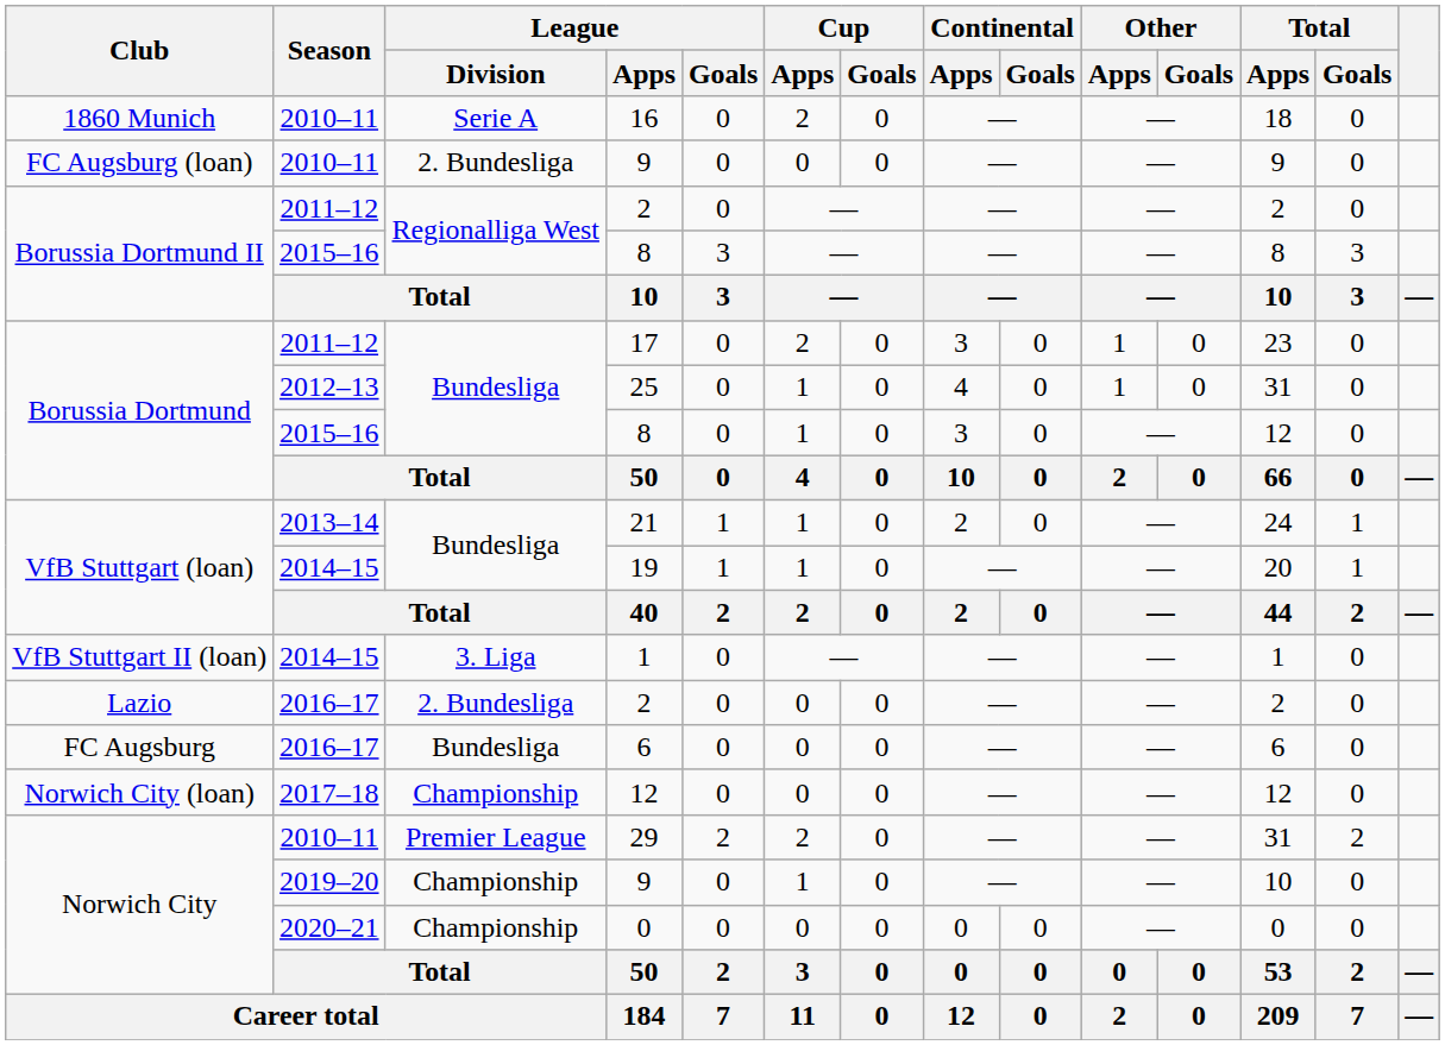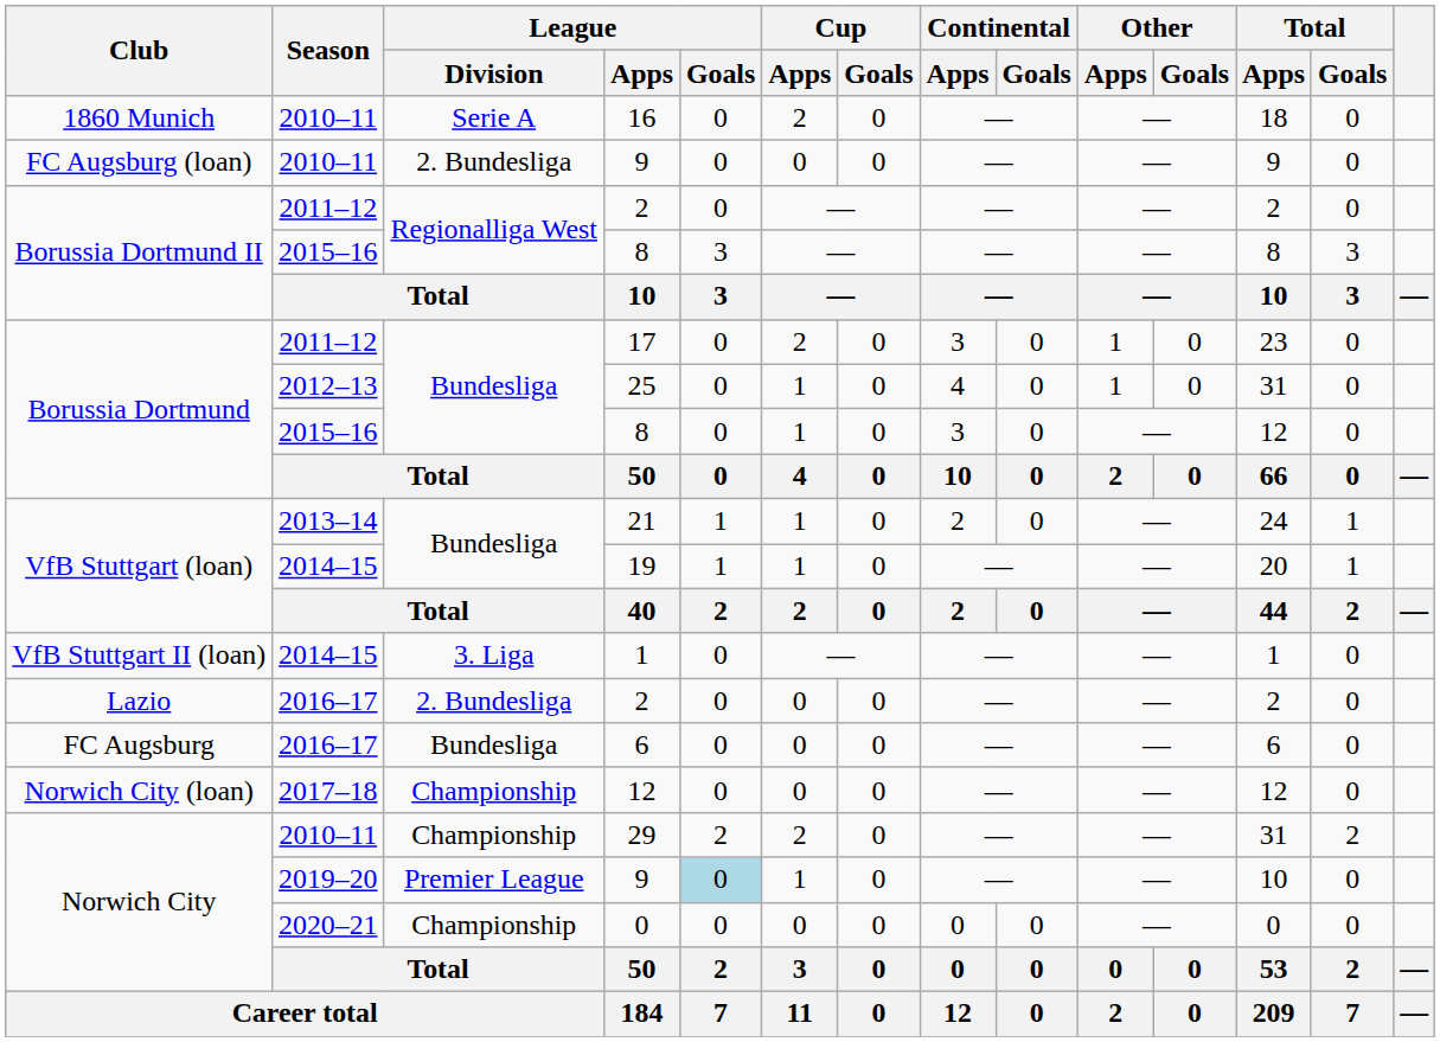29 | League / Division: Premier League -> Championship
Norwich City / 9 | League / Division: Championship -> Premier League
Norwich City / 9 | League / Goals: no background -> lightblue background
